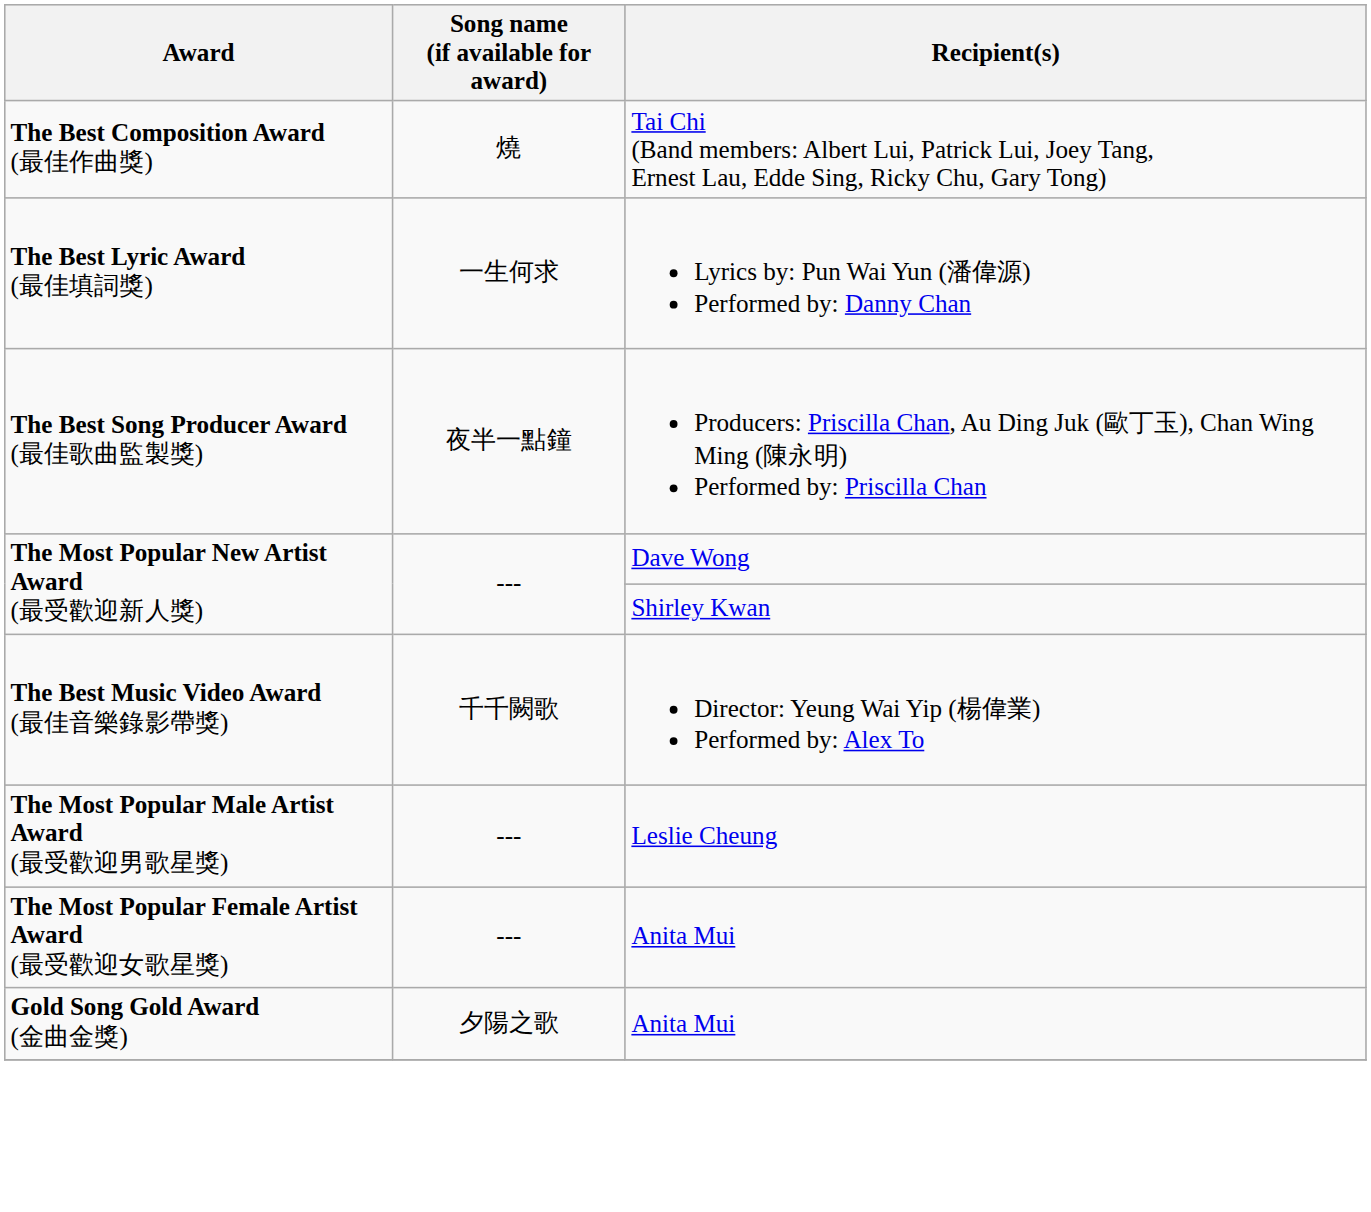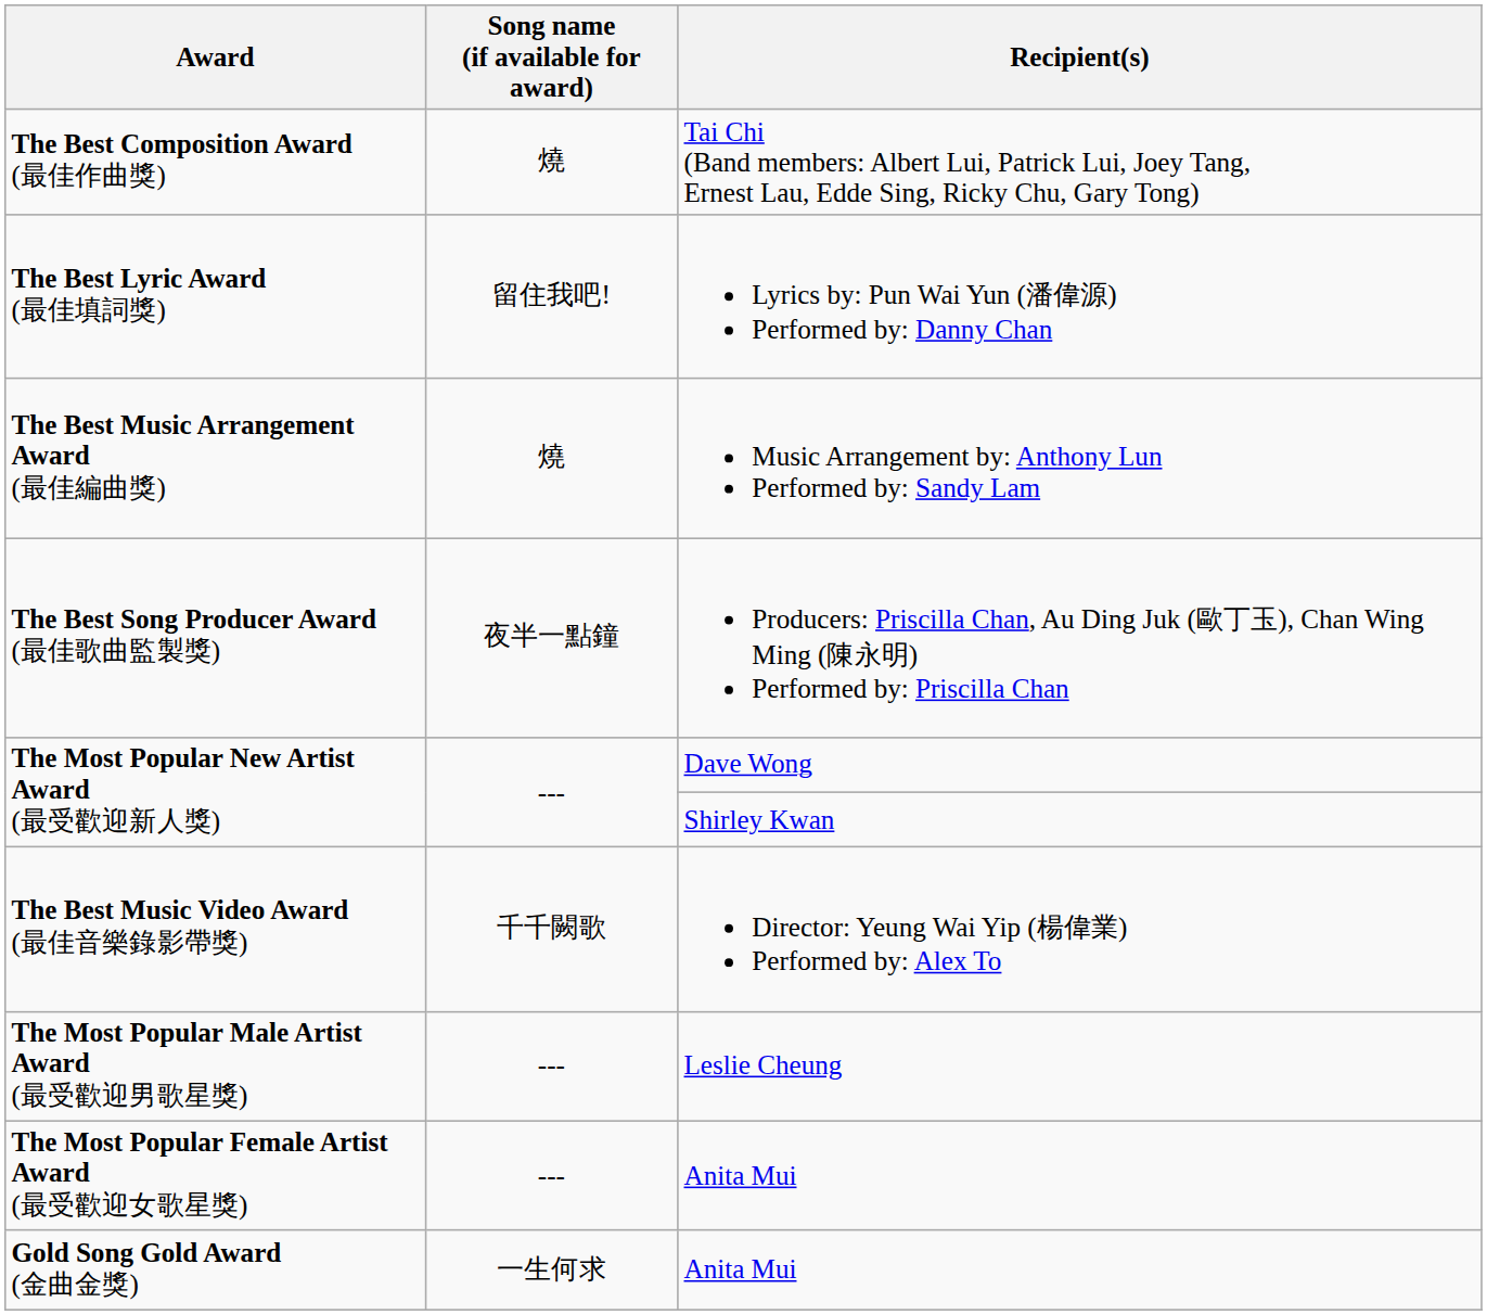The Best Lyric Award (最佳填詞獎) | Song name (if available for award): 一生何求 -> 留住我吧!
+ row: The Best Music Arrangement Award (最佳編曲獎) | 燒 | Music Arrangement by: Anthony Lun Performed by: Sandy Lam
Gold Song Gold Award (金曲金獎) | Song name (if available for award): 夕陽之歌 -> 一生何求
